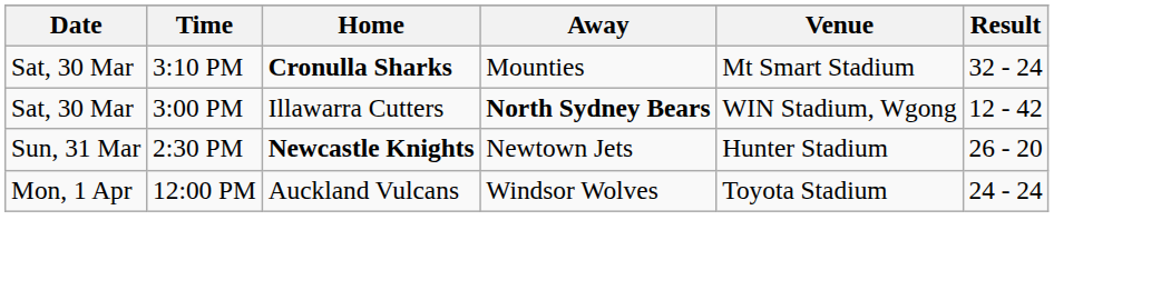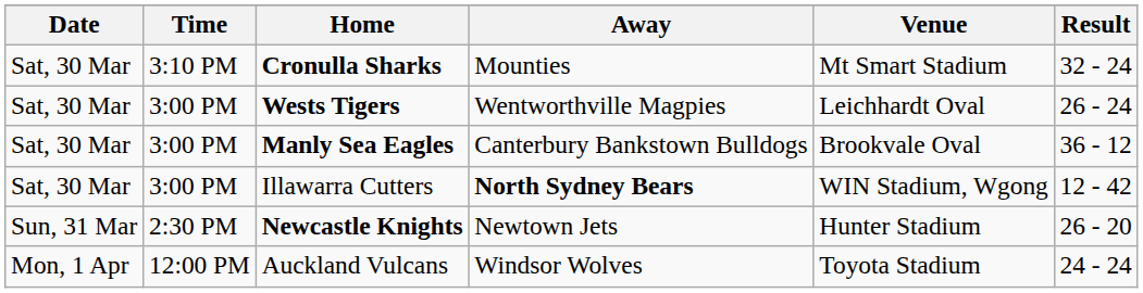+ row: Sat, 30 Mar | 3:00 PM | Wests Tigers | Wentworthville Magpies | Leichhardt Oval | 26 - 24
+ row: Sat, 30 Mar | 3:00 PM | Manly Sea Eagles | Canterbury Bankstown Bulldogs | Brookvale Oval | 36 - 12
